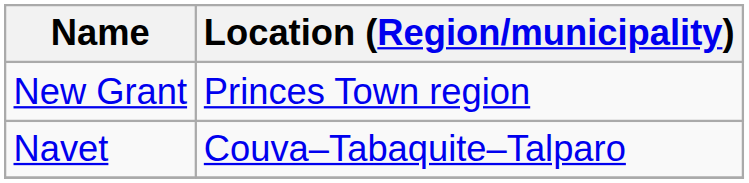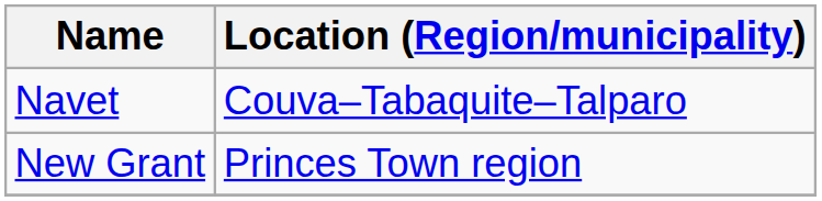rows swapped: Navet <-> New Grant
